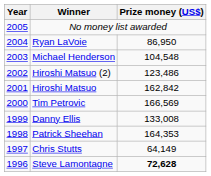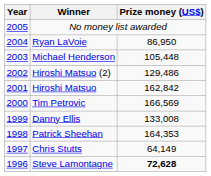Michael Henderson | Prize money (US$): 104,548 -> 105,448
Hiroshi Matsuo (2) | Prize money (US$): 123,486 -> 129,486
